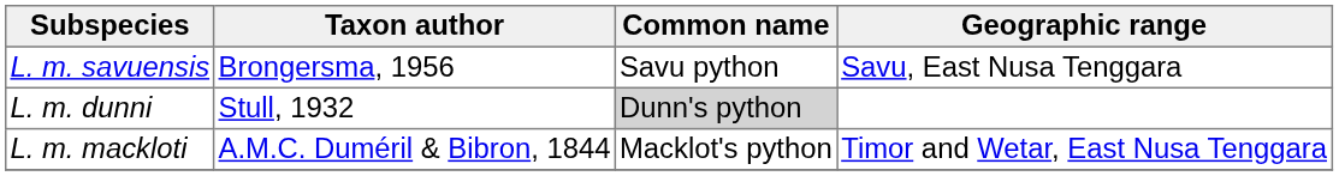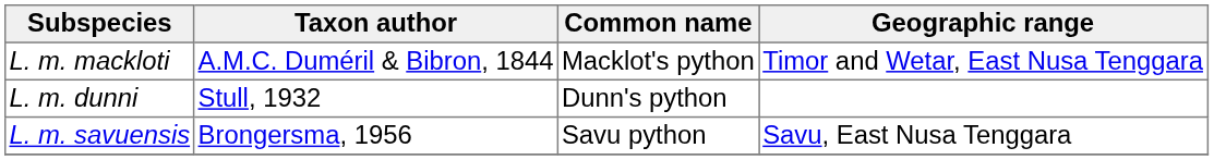rows swapped: L. m. mackloti <-> L. m. savuensis
L. m. dunni | Common name: lightgrey background -> no background
